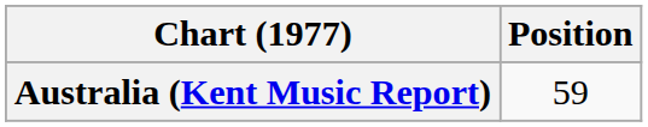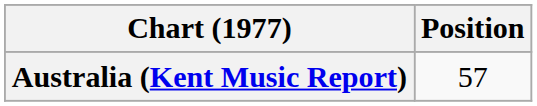Australia (Kent Music Report) | Position: 59 -> 57
